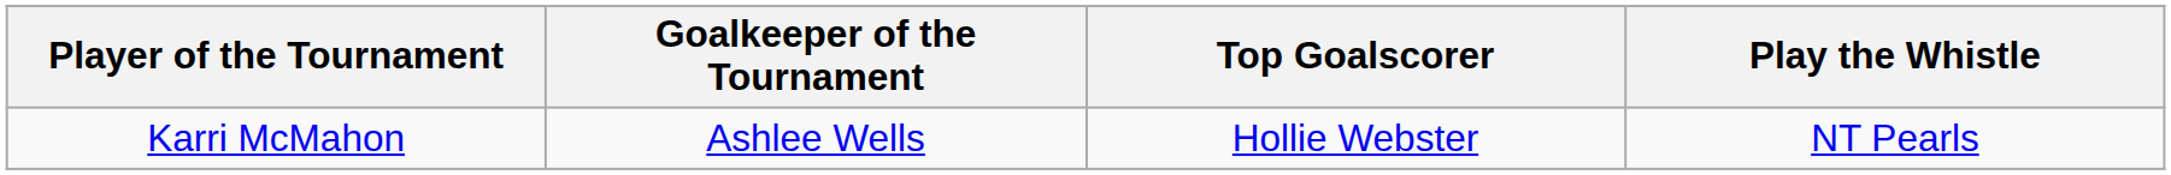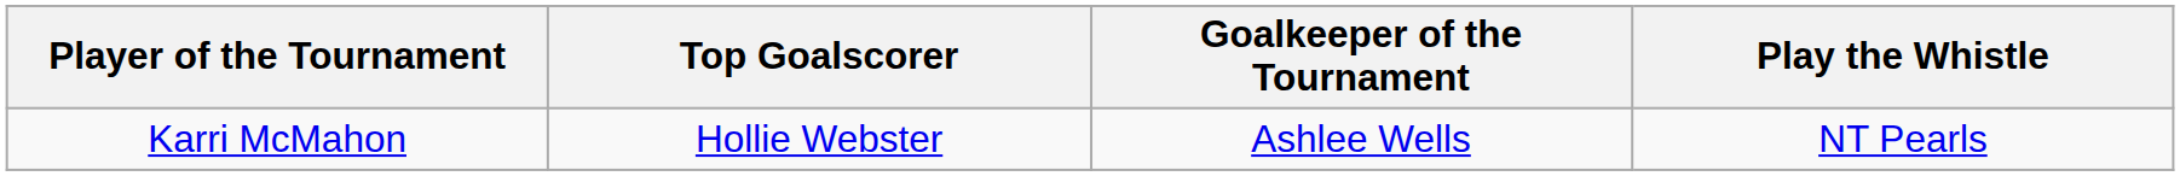columns swapped: Top Goalscorer <-> Goalkeeper of the Tournament
